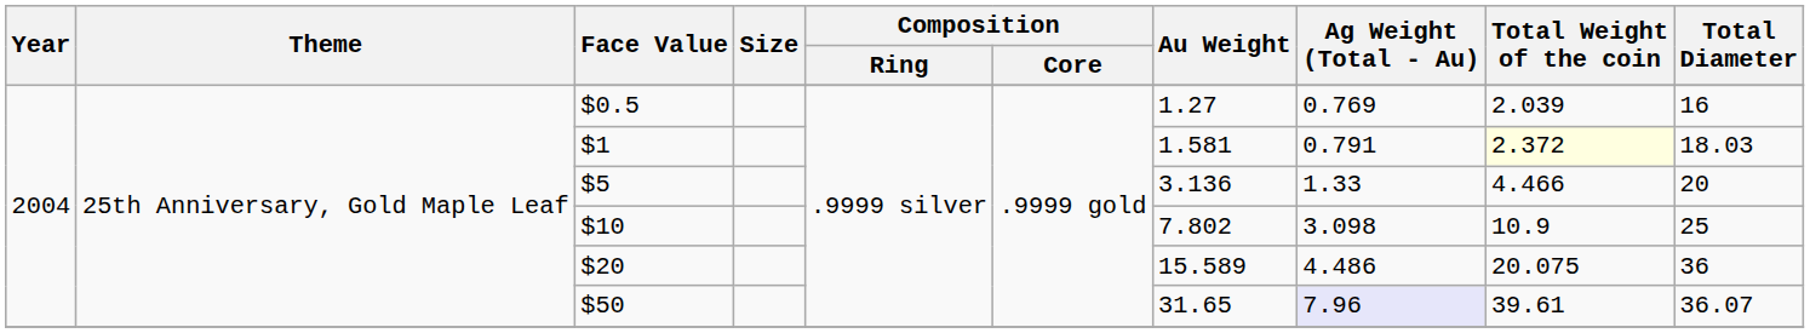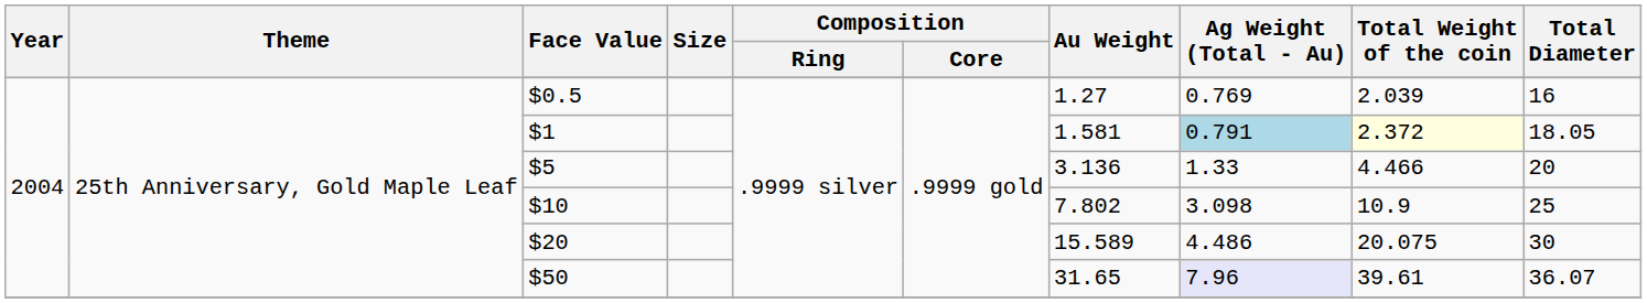$1 | Ag Weight (Total - Au): no background -> lightblue background
$1 | Total Diameter: 18.03 -> 18.05
$20 | Total Diameter: 36 -> 30
